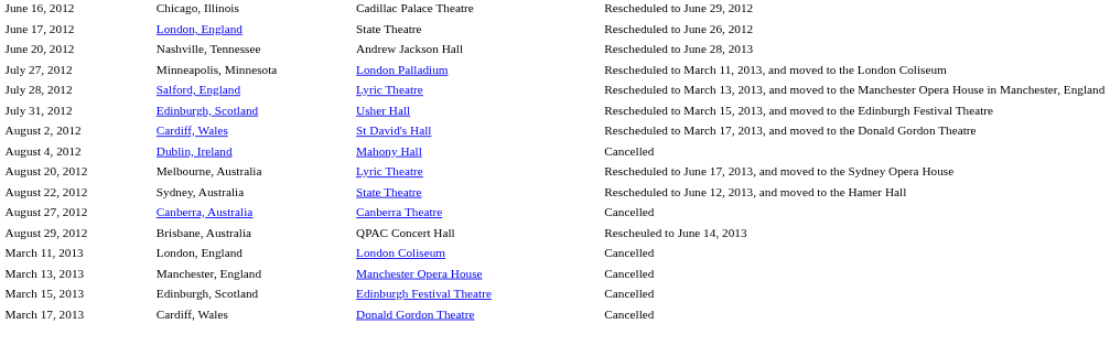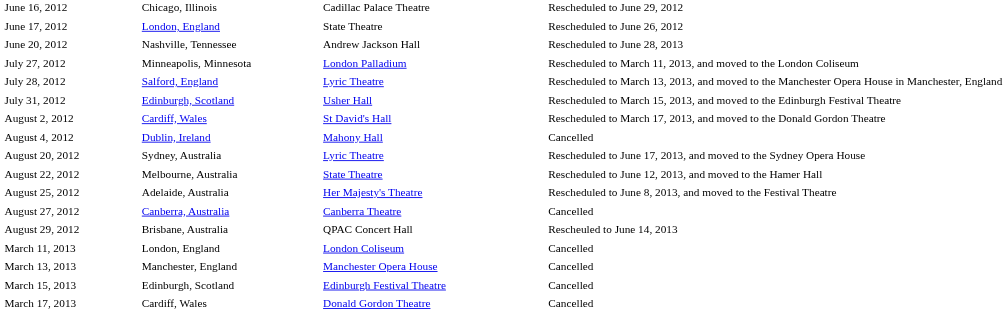August 20, 2012 | column 2: Melbourne, Australia -> Sydney, Australia
August 22, 2012 | column 2: Sydney, Australia -> Melbourne, Australia
+ row: August 25, 2012 | Adelaide, Australia | Her Majesty's Theatre | Rescheduled to June 8, 2013, and moved to the Festival Theatre
